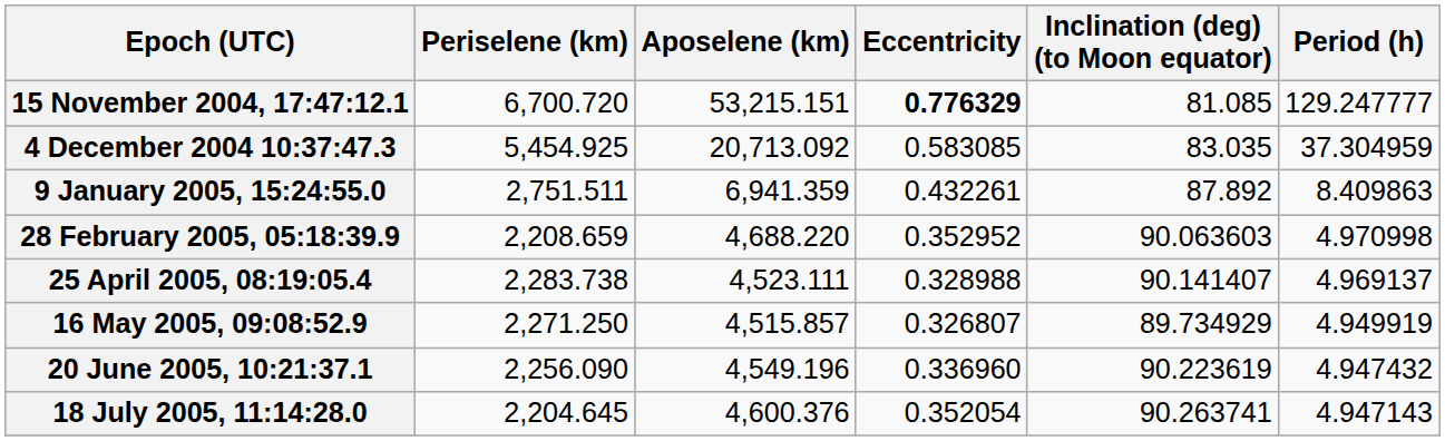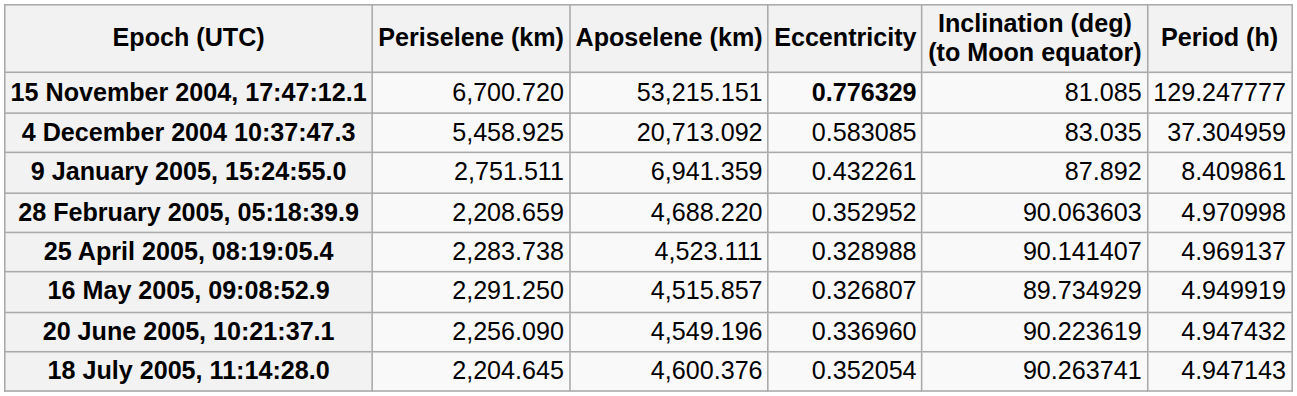4 December 2004 10:37:47.3 | Periselene (km): 5,454.925 -> 5,458.925
9 January 2005, 15:24:55.0 | Period (h): 8.409863 -> 8.409861
16 May 2005, 09:08:52.9 | Periselene (km): 2,271.250 -> 2,291.250
